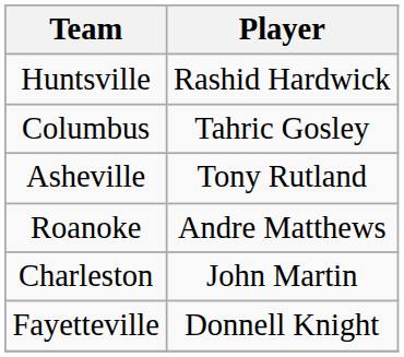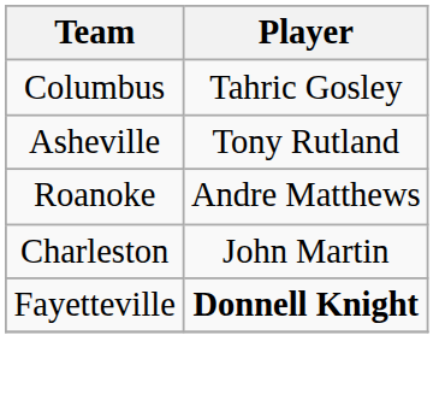- row: Huntsville | Rashid Hardwick
Fayetteville | Player: normal -> bold
